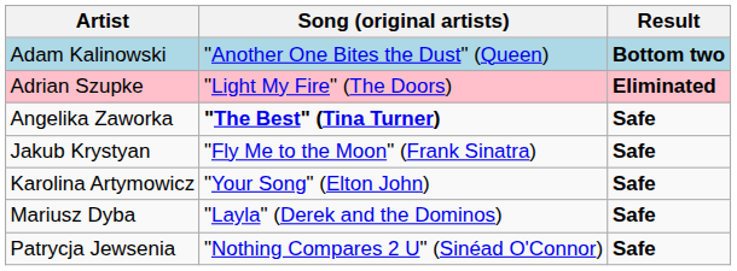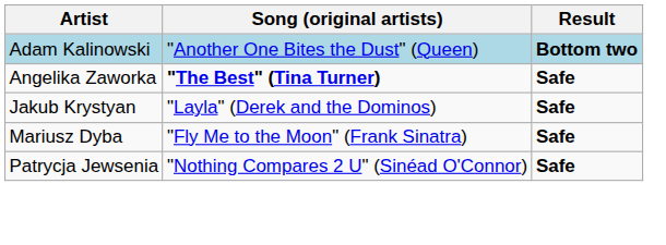- row: Adrian Szupke | "Light My Fire" (The Doors) | Eliminated
Jakub Krystyan | Song (original artists): "Fly Me to the Moon" (Frank Sinatra) -> "Layla" (Derek and the Dominos)
- row: Karolina Artymowicz | "Your Song" (Elton John) | Safe
Mariusz Dyba | Song (original artists): "Layla" (Derek and the Dominos) -> "Fly Me to the Moon" (Frank Sinatra)
